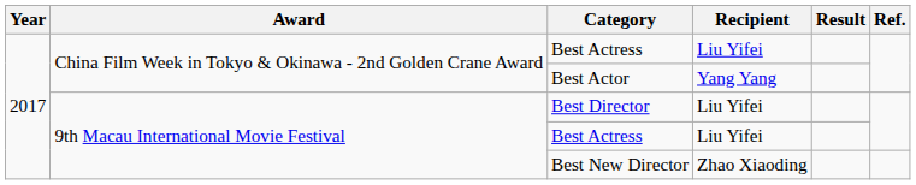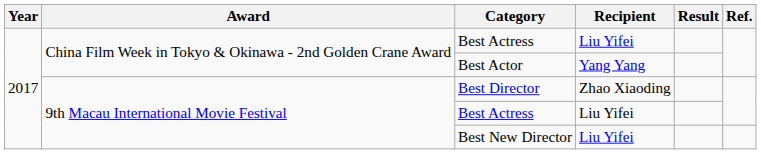Best Director | Recipient: Liu Yifei -> Zhao Xiaoding
Best New Director | Recipient: Zhao Xiaoding -> Liu Yifei
